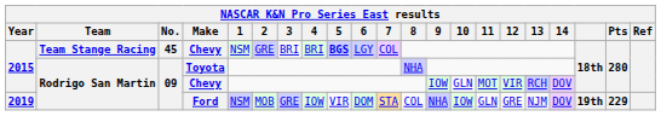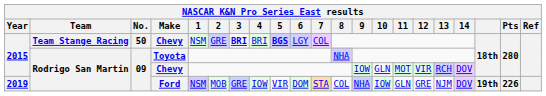Team Stange Racing / Chevy | No.: 45 -> 50
Team Stange Racing / Chevy | 3: normal -> bold
Ford | Pts: 229 -> 226
